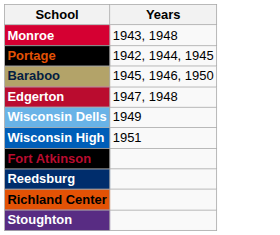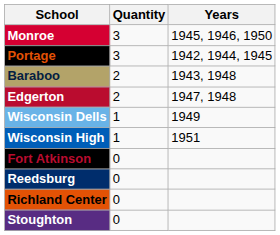+ column: Quantity | 3 | 3 | 2 | 2 | 1 | 1 | 0 | 0 | 0 | 0
Monroe | Years: 1943, 1948 -> 1945, 1946, 1950
Baraboo | Years: 1945, 1946, 1950 -> 1943, 1948
